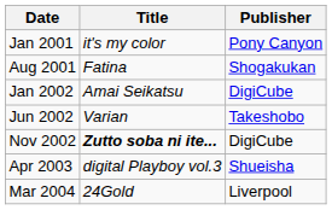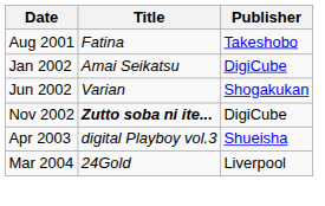- row: Jan 2001 | it's my color | Pony Canyon
Aug 2001 | Publisher: Shogakukan -> Takeshobo
Jun 2002 | Publisher: Takeshobo -> Shogakukan
